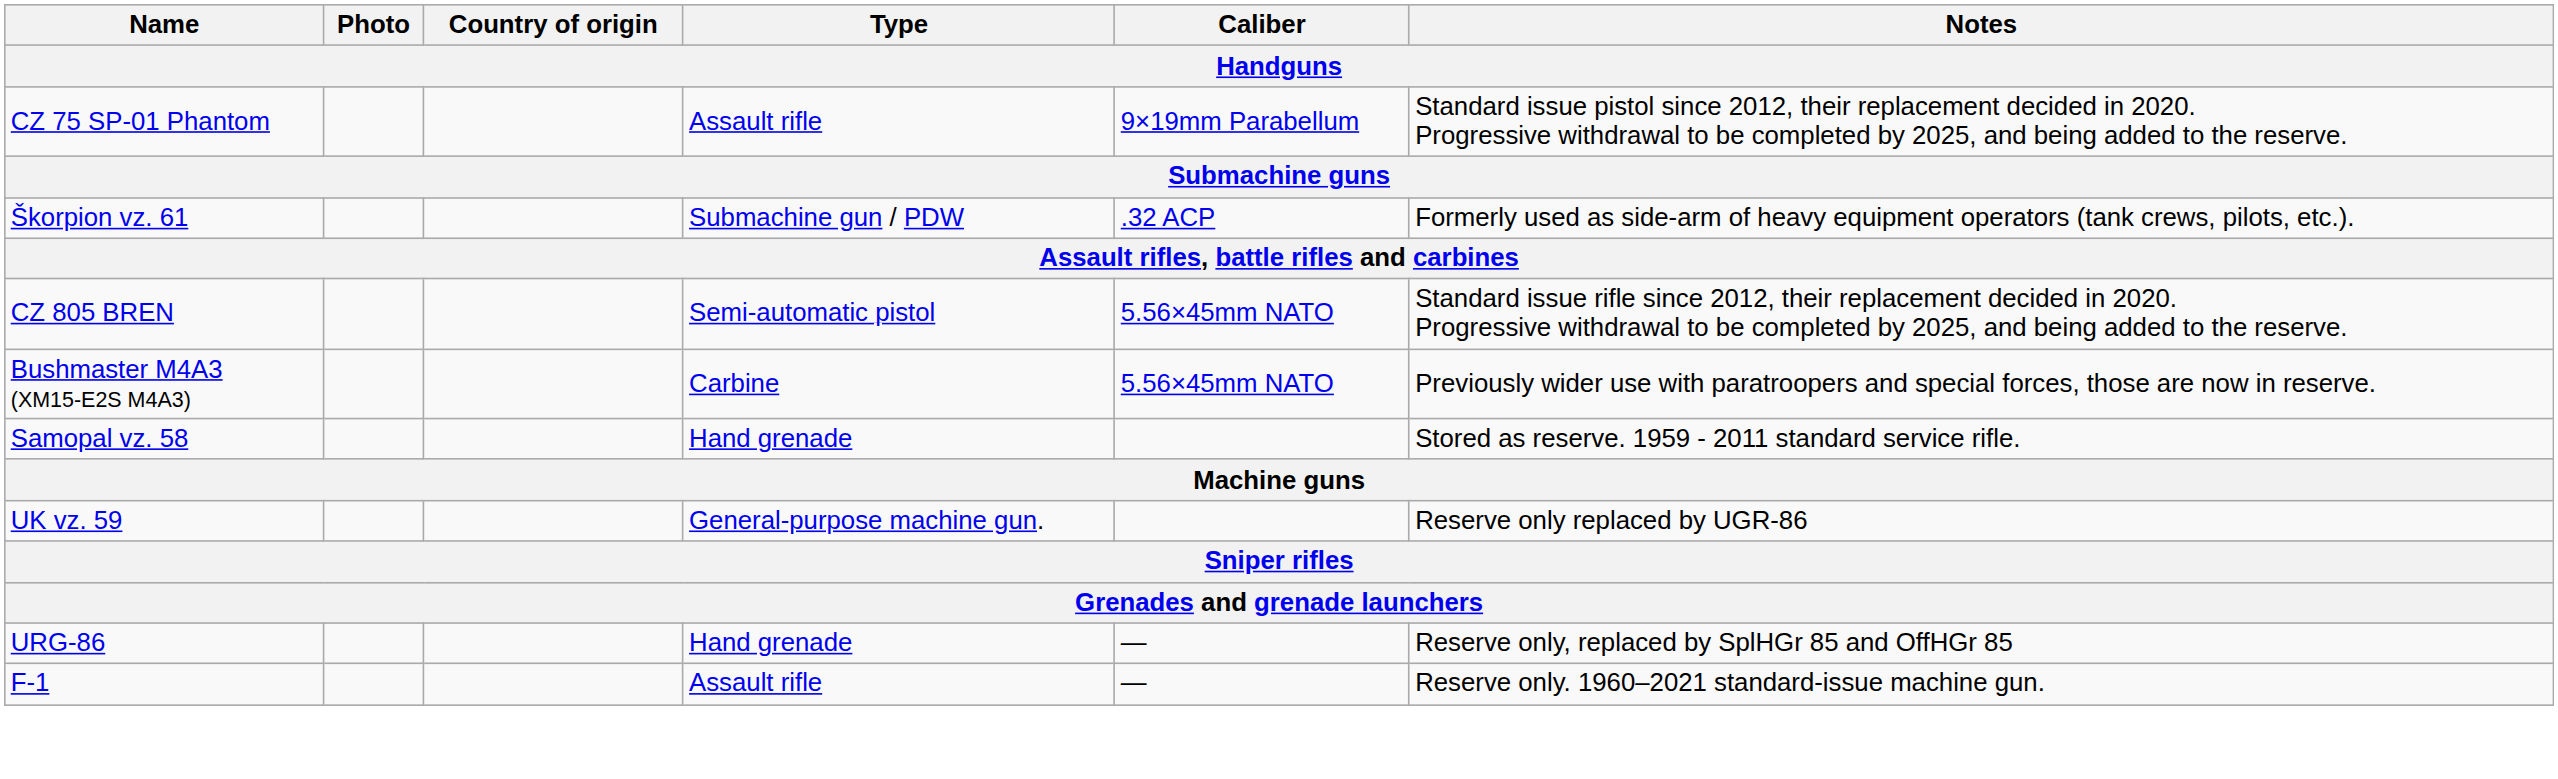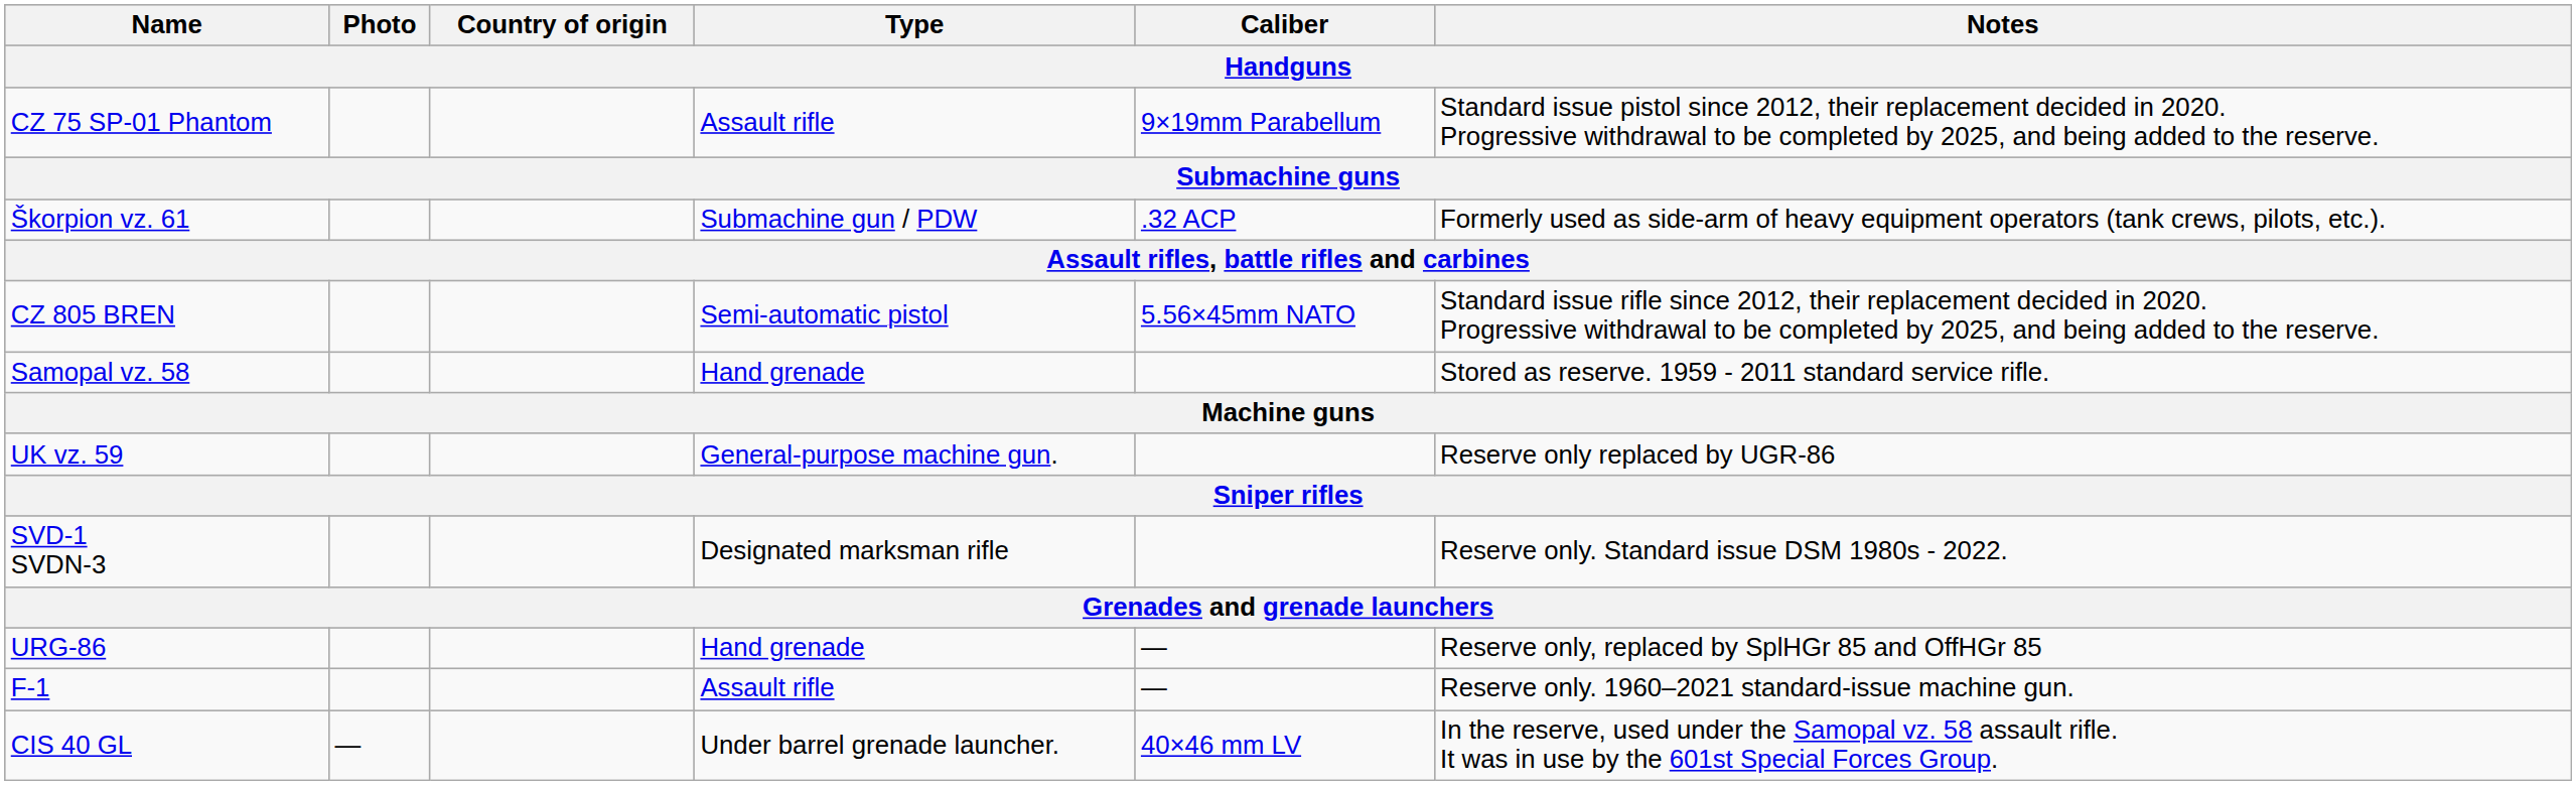- row: Bushmaster M4A3 (XM15-E2S M4A3) | Carbine | 5.56×45mm NATO | Previously wider use with paratroopers and special forces, those are now in reserve.
+ row: SVD-1 SVDN-3 | Designated marksman rifle | Reserve only. Standard issue DSM 1980s - 2022.
+ row: CIS 40 GL | — | Under barrel grenade launcher. | 40×46 mm LV | In the reserve, used under the Samopal vz. 58 assault rifle. It was in use by the 601st Special Forces Group.
